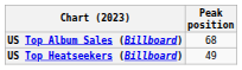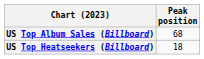US Top Heatseekers (Billboard) | Peak position: 49 -> 18
